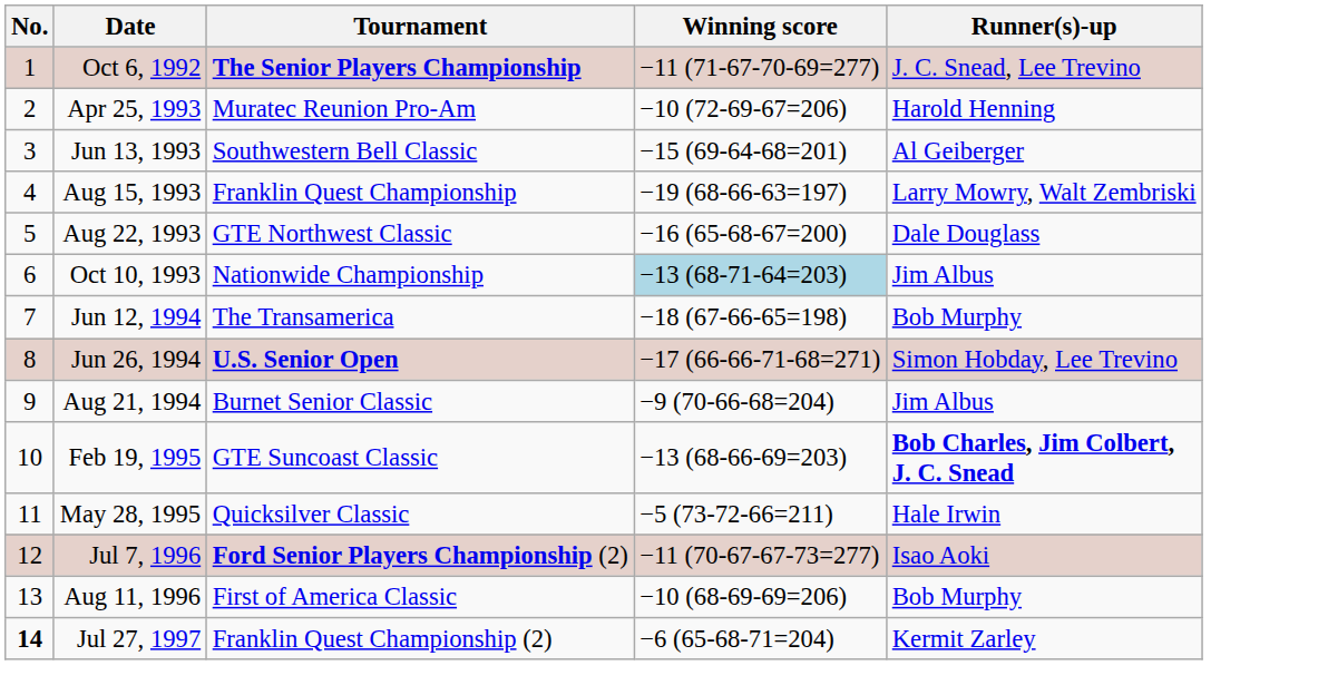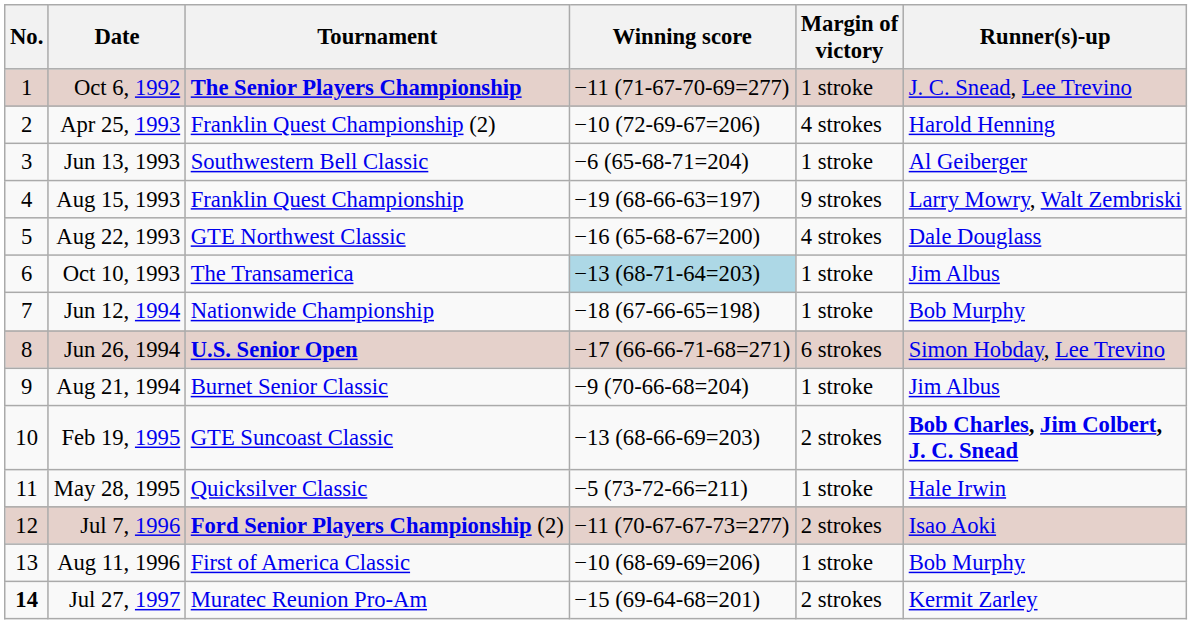+ column: Margin of victory | 1 stroke | 4 strokes | 1 stroke | 9 strokes | 4 strokes | 1 stroke | 1 stroke | 6 strokes | 1 stroke | 2 strokes | 1 stroke | 2 strokes | 1 stroke | 2 strokes
Apr 25, 1993 | Tournament: Muratec Reunion Pro-Am -> Franklin Quest Championship (2)
Jun 13, 1993 | Winning score: −15 (69-64-68=201) -> −6 (65-68-71=204)
Oct 10, 1993 | Tournament: Nationwide Championship -> The Transamerica
Jun 12, 1994 | Tournament: The Transamerica -> Nationwide Championship
Jul 27, 1997 | Tournament: Franklin Quest Championship (2) -> Muratec Reunion Pro-Am
Jul 27, 1997 | Winning score: −6 (65-68-71=204) -> −15 (69-64-68=201)
